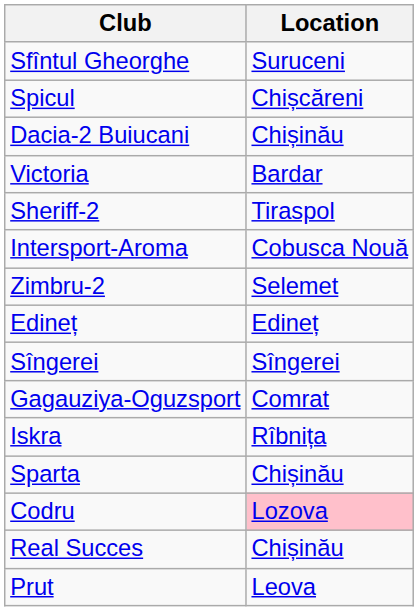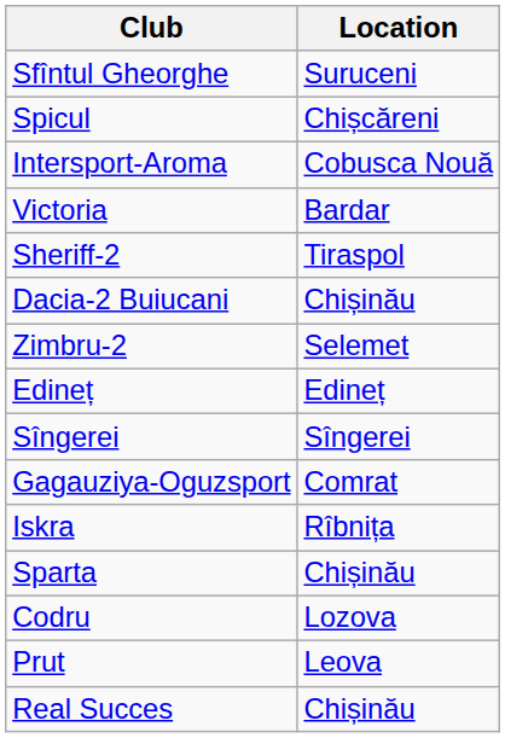rows swapped: Dacia-2 Buiucani <-> Intersport-Aroma
Codru | Location: pink background -> no background
rows swapped: Real Succes <-> Prut
